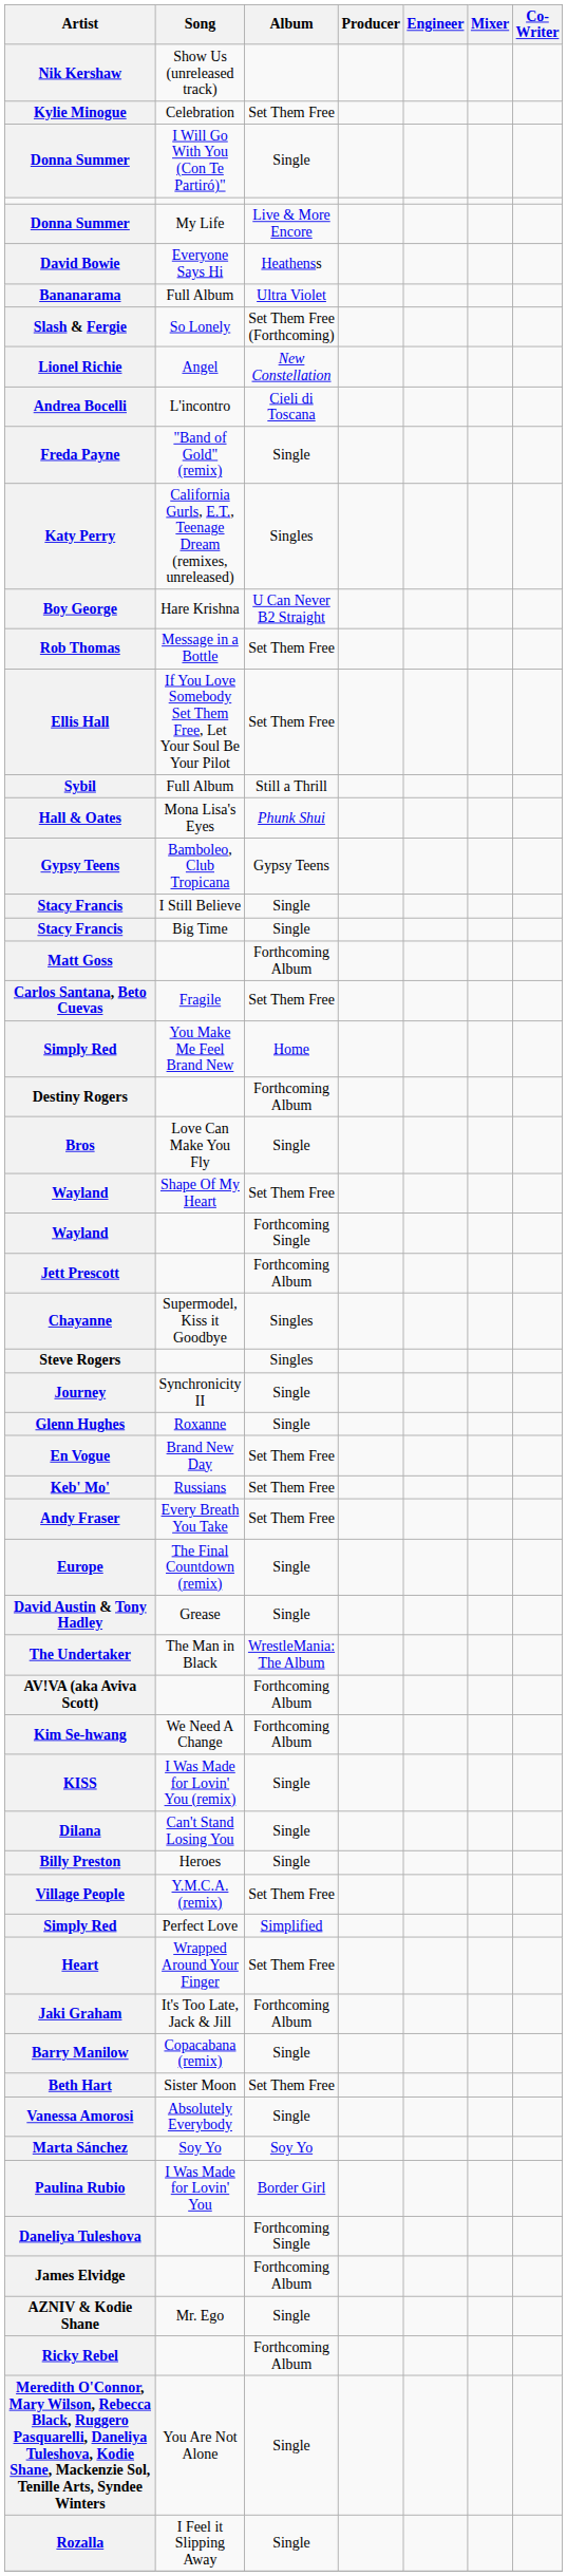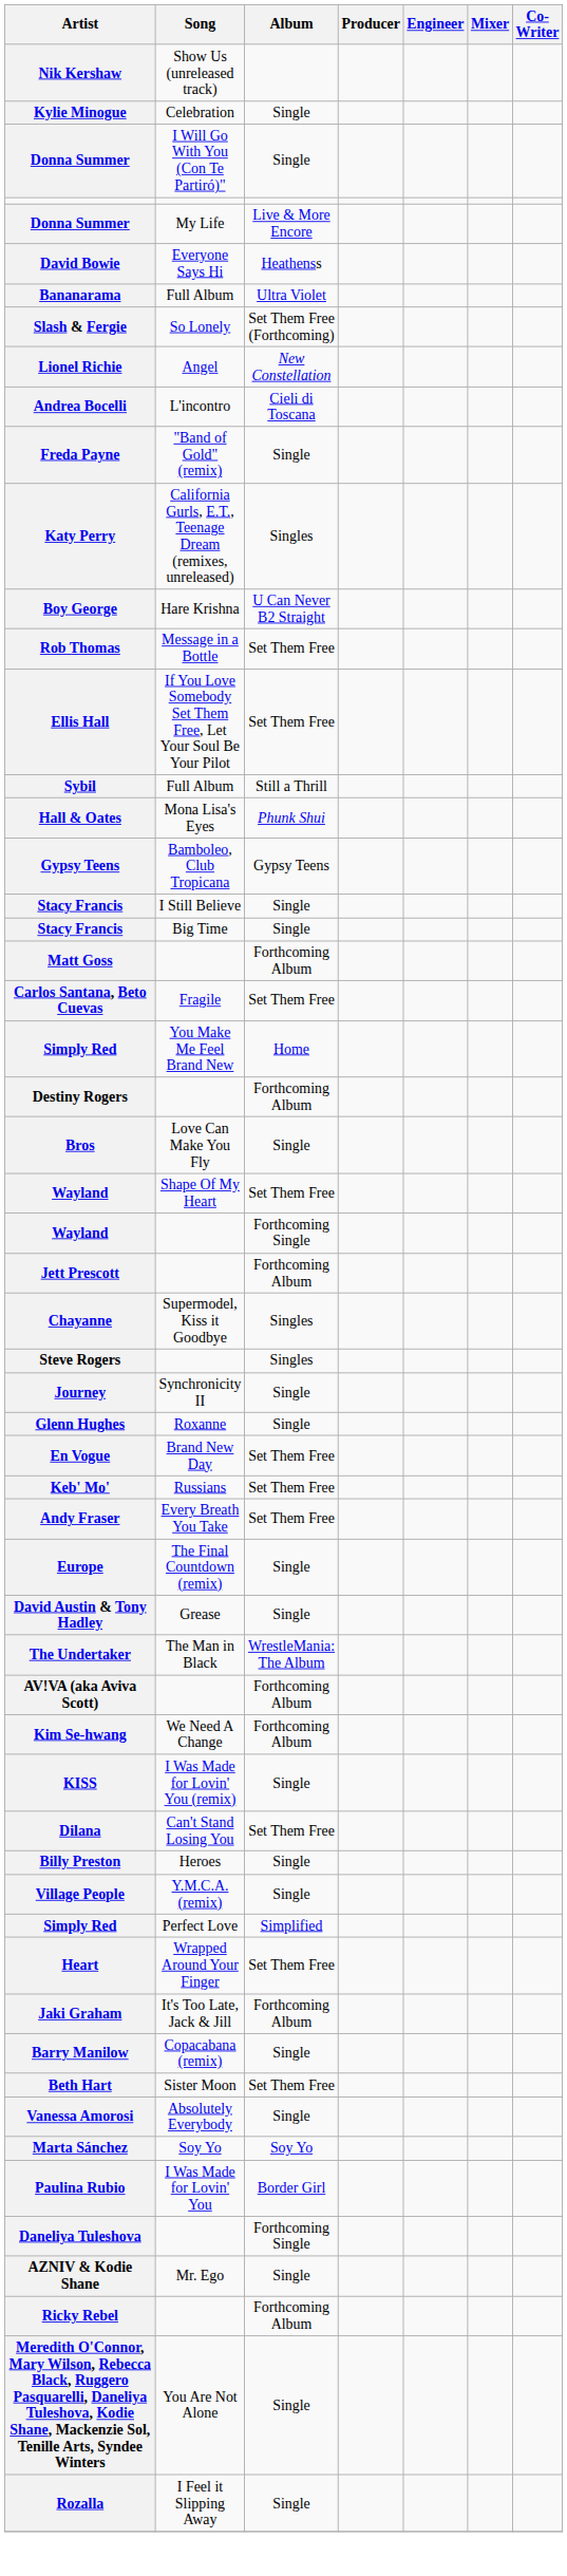Kylie Minogue | Album: Set Them Free -> Single
Dilana | Album: Single -> Set Them Free
Village People | Album: Set Them Free -> Single
- row: James Elvidge | Forthcoming Album
